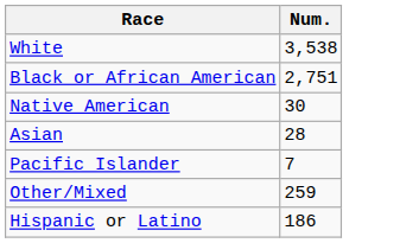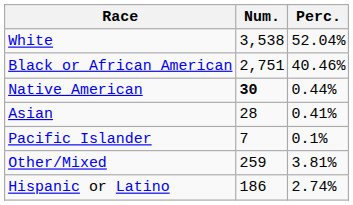+ column: Perc. | 52.04% | 40.46% | 0.44% | 0.41% | 0.1% | 3.81% | 2.74%
Native American | Num.: normal -> bold
